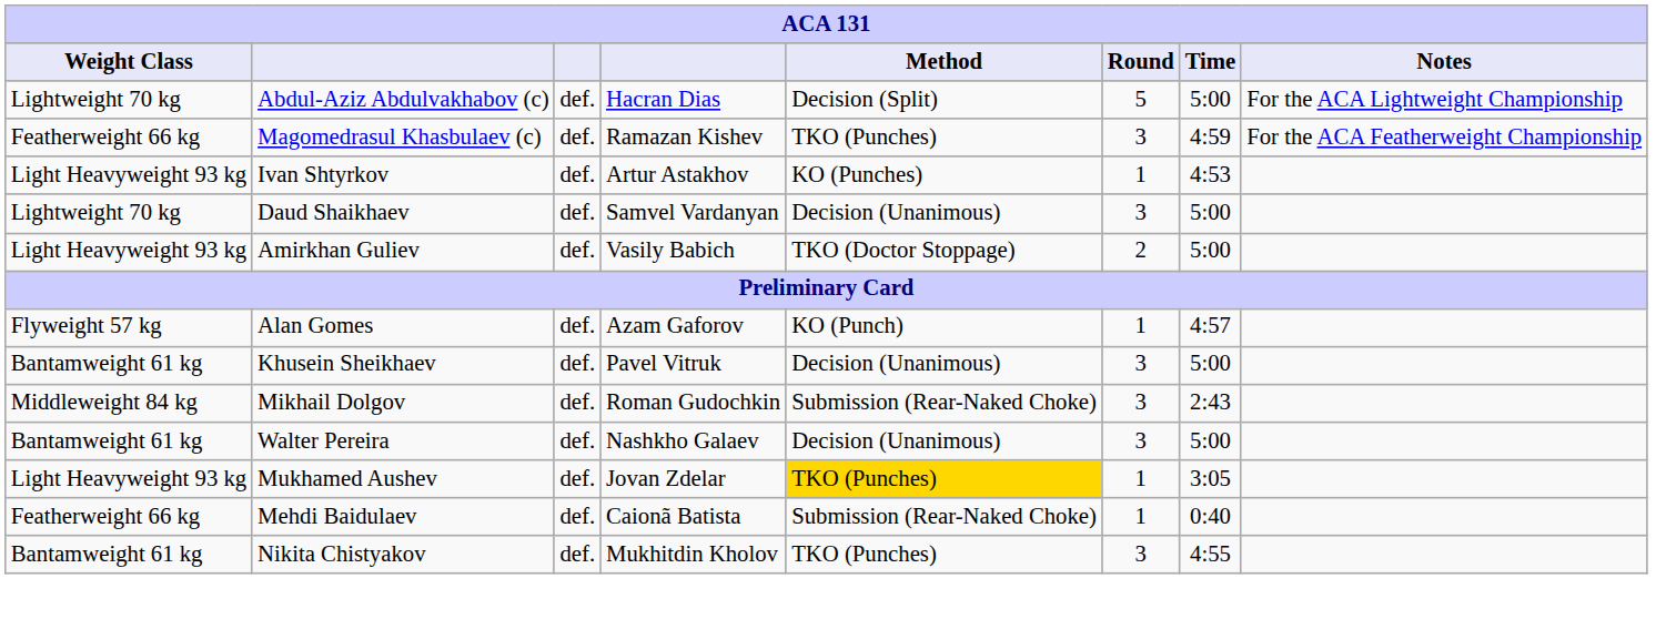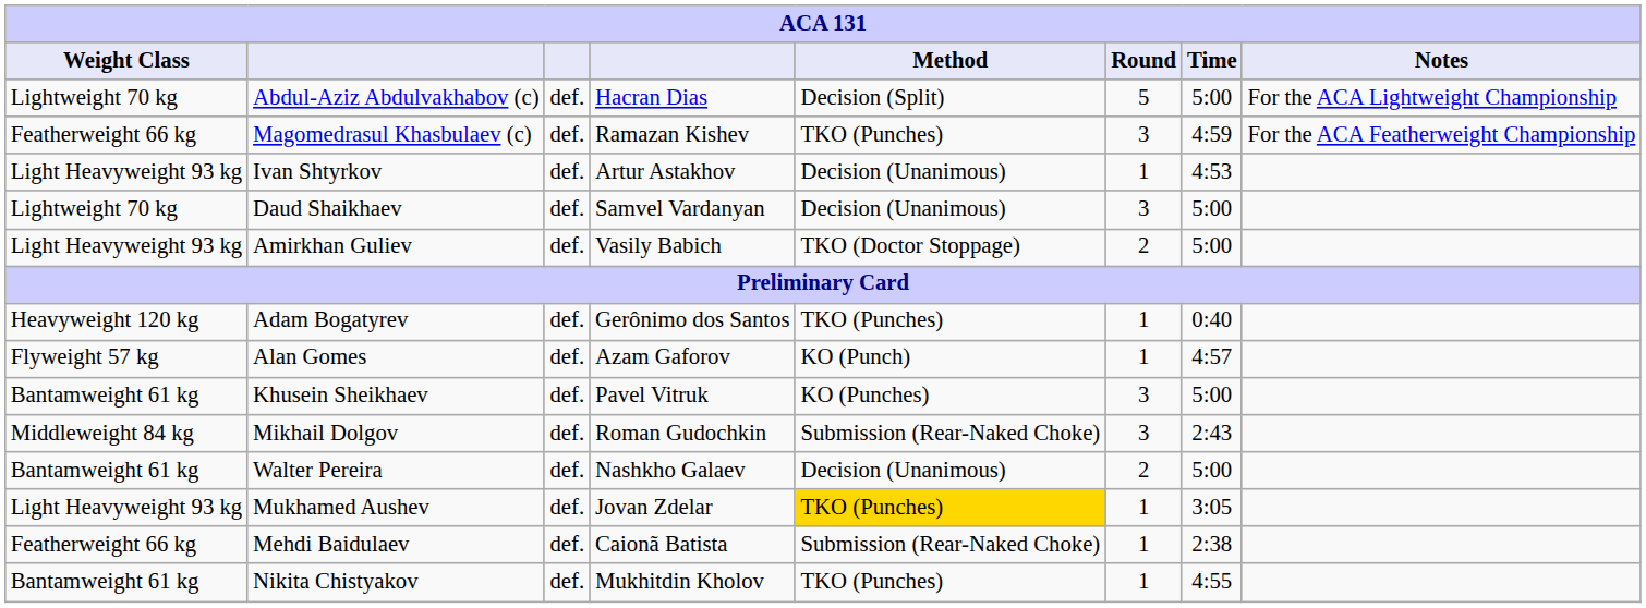Ivan Shtyrkov | Method: KO (Punches) -> Decision (Unanimous)
+ row: Heavyweight 120 kg | Adam Bogatyrev | def. | Gerônimo dos Santos | TKO (Punches) | 1 | 0:40
Khusein Sheikhaev | Method: Decision (Unanimous) -> KO (Punches)
Walter Pereira | Round: 3 -> 2
Mehdi Baidulaev | Time: 0:40 -> 2:38
Nikita Chistyakov | Round: 3 -> 1
